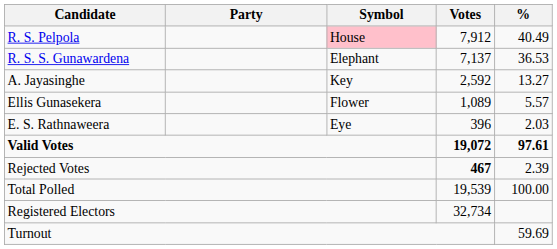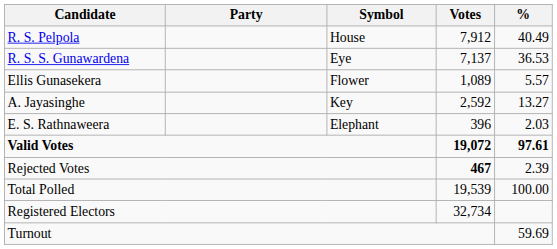R. S. Pelpola | Symbol: pink background -> no background
R. S. S. Gunawardena | Symbol: Elephant -> Eye
rows swapped: A. Jayasinghe <-> Ellis Gunasekera
E. S. Rathnaweera | Symbol: Eye -> Elephant
